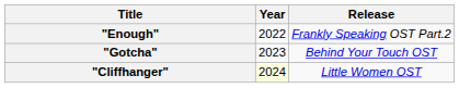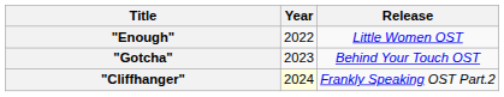"Enough" | Release: Frankly Speaking OST Part.2 -> Little Women OST
"Cliffhanger" | Release: Little Women OST -> Frankly Speaking OST Part.2
